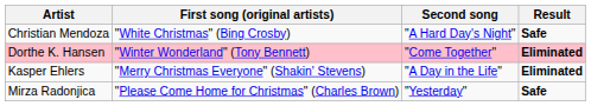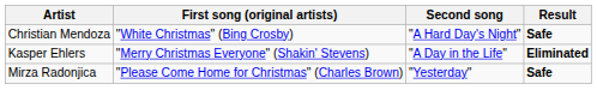- row: Dorthe K. Hansen | "Winter Wonderland" (Tony Bennett) | "Come Together" | Eliminated
